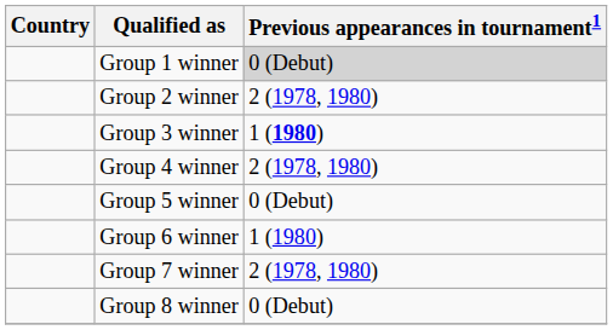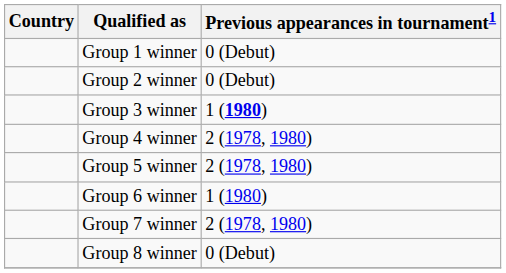Group 1 winner | Previous appearances in tournament1: lightgrey background -> no background
Group 2 winner | Previous appearances in tournament1: 2 (1978, 1980) -> 0 (Debut)
Group 5 winner | Previous appearances in tournament1: 0 (Debut) -> 2 (1978, 1980)
